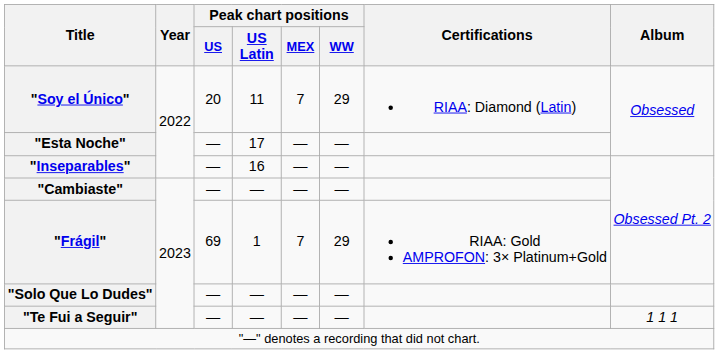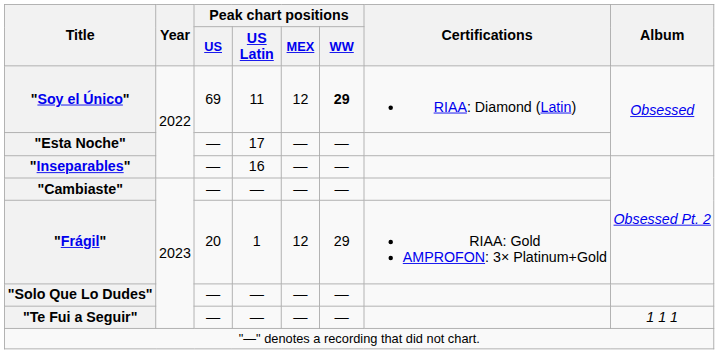"Soy el Único" | Peak chart positions / US: 20 -> 69
"Soy el Único" | Peak chart positions / MEX: 7 -> 12
"Soy el Único" | Peak chart positions / WW: normal -> bold
"Frágil" | Peak chart positions / US: 69 -> 20
"Frágil" | Peak chart positions / MEX: 7 -> 12
